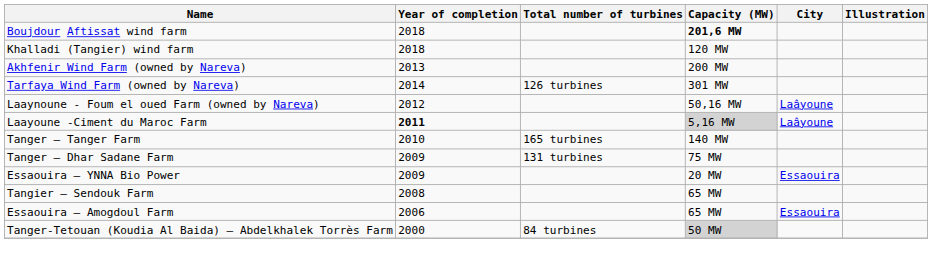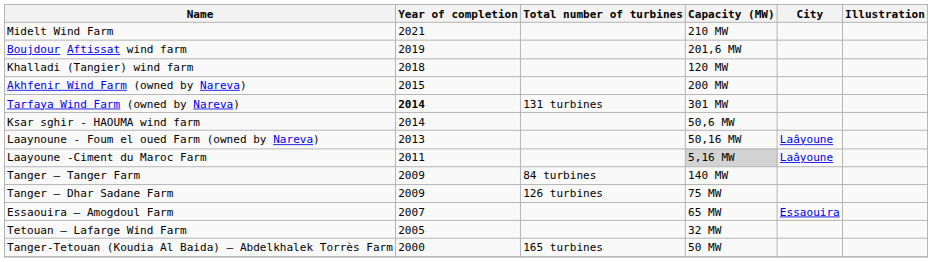+ row: Midelt Wind Farm | 2021 | 210 MW
Boujdour Aftissat wind farm | Year of completion: 2018 -> 2019
Boujdour Aftissat wind farm | Capacity (MW): bold -> normal
Akhfenir Wind Farm (owned by Nareva) | Year of completion: 2013 -> 2015
Tarfaya Wind Farm (owned by Nareva) | Year of completion: normal -> bold
Tarfaya Wind Farm (owned by Nareva) | Total number of turbines: 126 turbines -> 131 turbines
+ row: Ksar sghir - HAOUMA wind farm | 2014 | 50,6 MW
Laaynoune - Foum el oued Farm (owned by Nareva) | Year of completion: 2012 -> 2013
Laayoune -Ciment du Maroc Farm | Year of completion: bold -> normal
Tanger – Tanger Farm | Year of completion: 2010 -> 2009
Tanger – Tanger Farm | Total number of turbines: 165 turbines -> 84 turbines
Tanger – Dhar Sadane Farm | Total number of turbines: 131 turbines -> 126 turbines
- row: Essaouira – YNNA Bio Power | 2009 | 20 MW | Essaouira
- row: Tangier – Sendouk Farm | 2008 | 65 MW
Essaouira – Amogdoul Farm | Year of completion: 2006 -> 2007
+ row: Tetouan – Lafarge Wind Farm | 2005 | 32 MW
Tanger-Tetouan (Koudia Al Baida) – Abdelkhalek Torrès Farm | Total number of turbines: 84 turbines -> 165 turbines
Tanger-Tetouan (Koudia Al Baida) – Abdelkhalek Torrès Farm | Capacity (MW): lightgrey background -> no background
